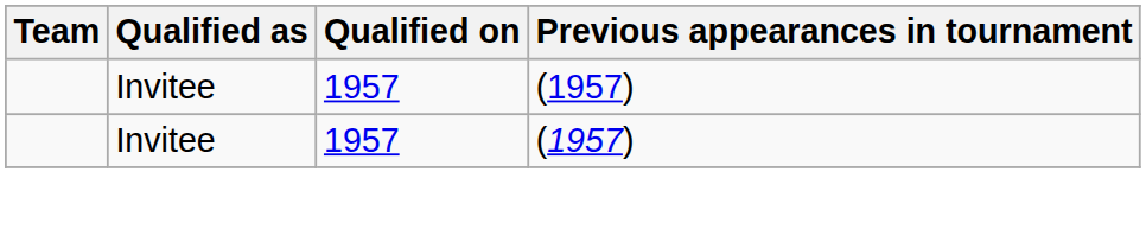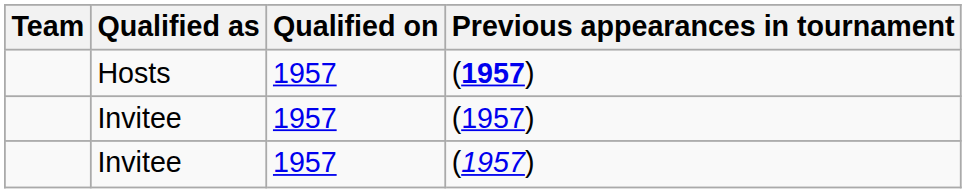+ row: Hosts | 1957 | (1957)
